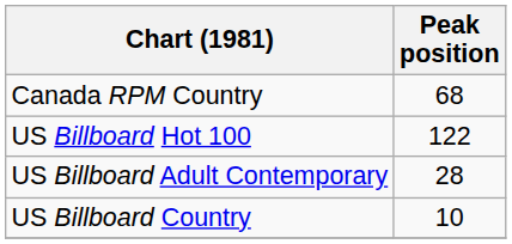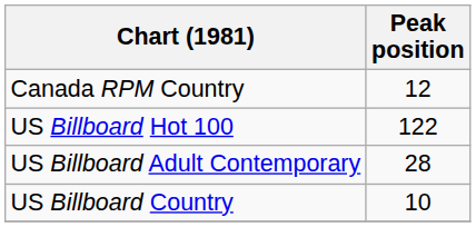Canada RPM Country | Peak position: 68 -> 12
